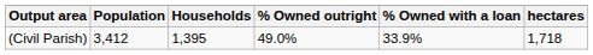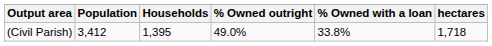(Civil Parish) | % Owned with a loan: 33.9% -> 33.8%
